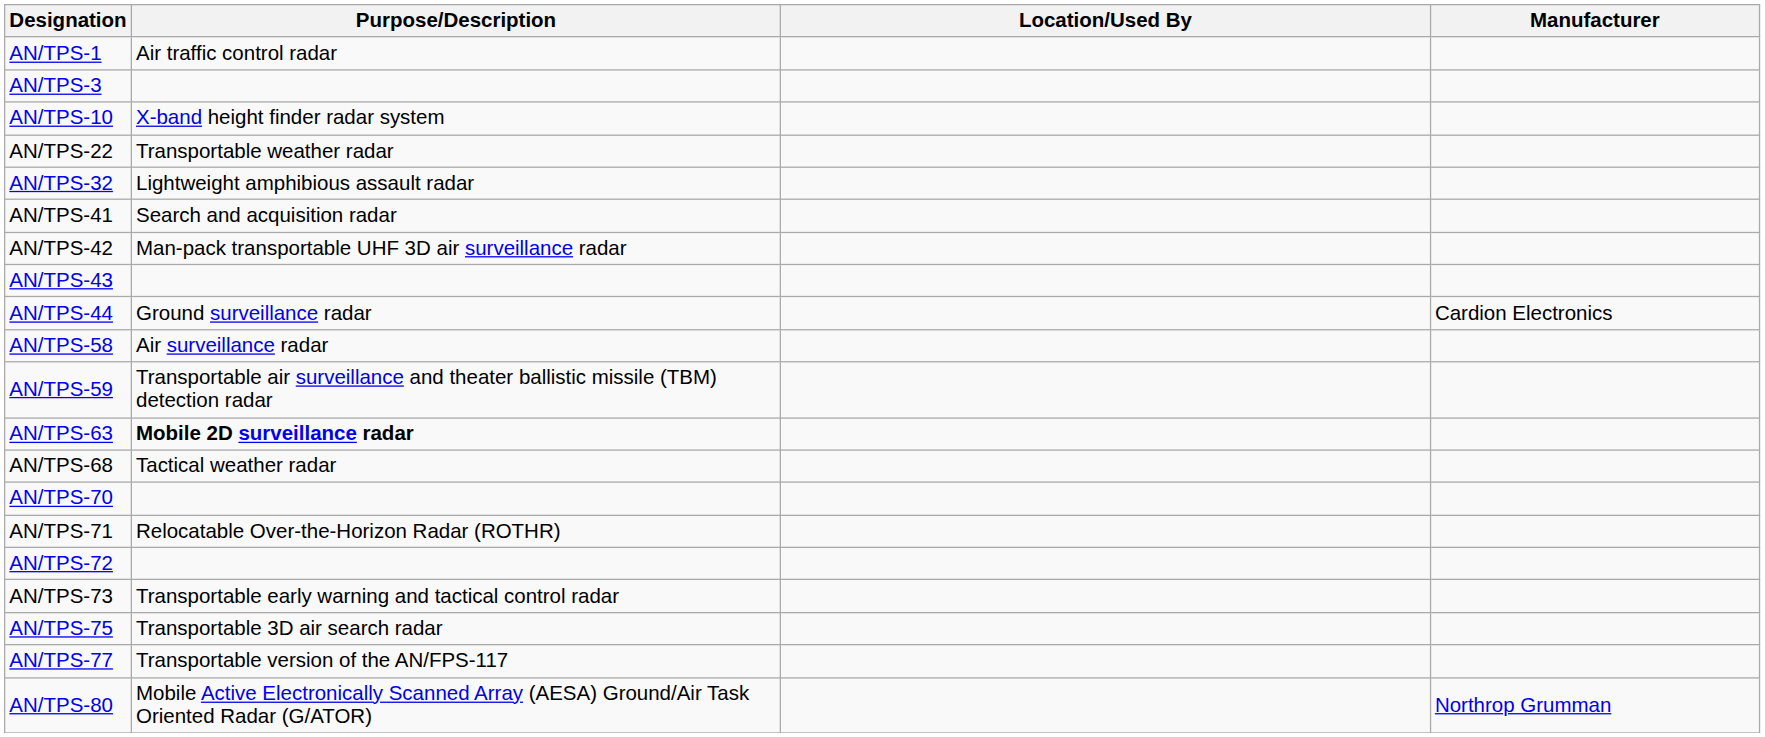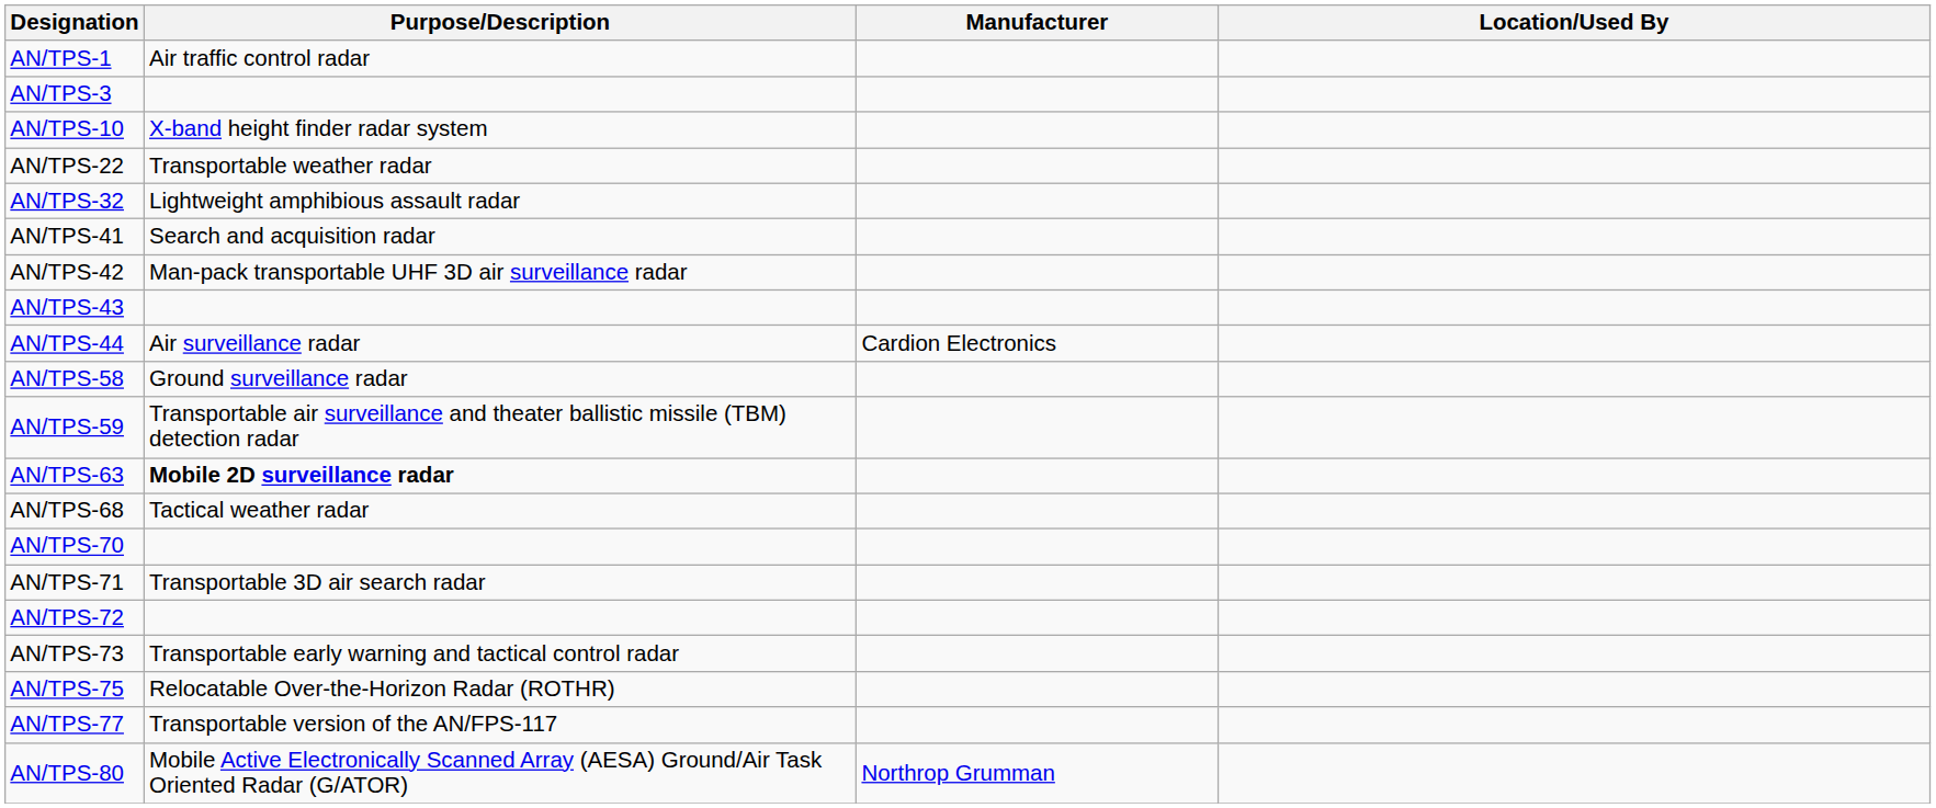columns swapped: Location/Used By <-> Manufacturer
AN/TPS-44 | Purpose/Description: Ground surveillance radar -> Air surveillance radar
AN/TPS-58 | Purpose/Description: Air surveillance radar -> Ground surveillance radar
AN/TPS-71 | Purpose/Description: Relocatable Over-the-Horizon Radar (ROTHR) -> Transportable 3D air search radar
AN/TPS-75 | Purpose/Description: Transportable 3D air search radar -> Relocatable Over-the-Horizon Radar (ROTHR)
